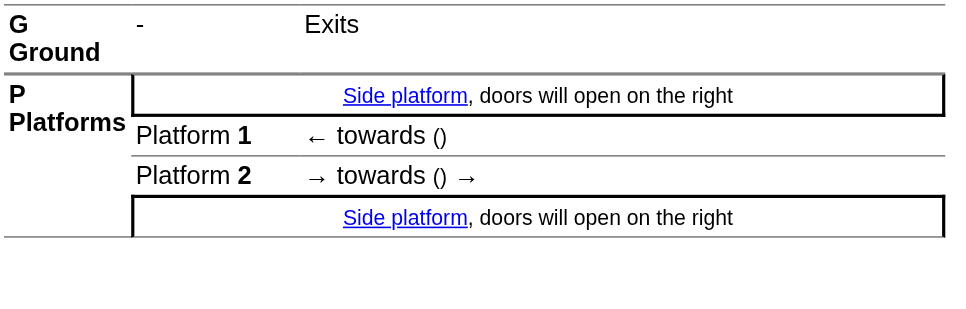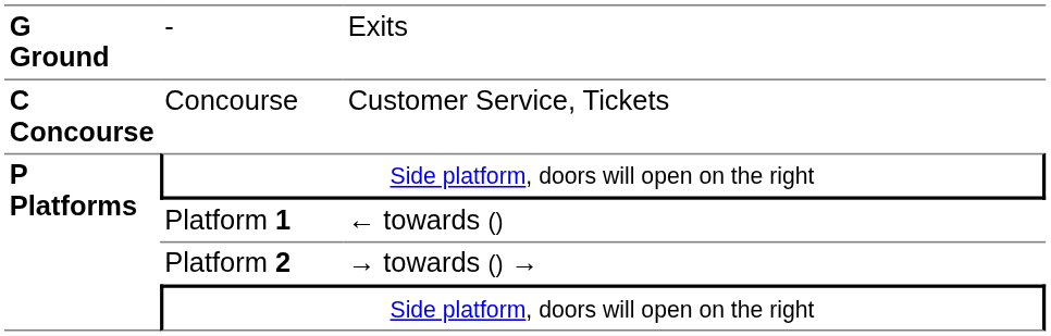+ row: C Concourse | Concourse | Customer Service, Tickets
